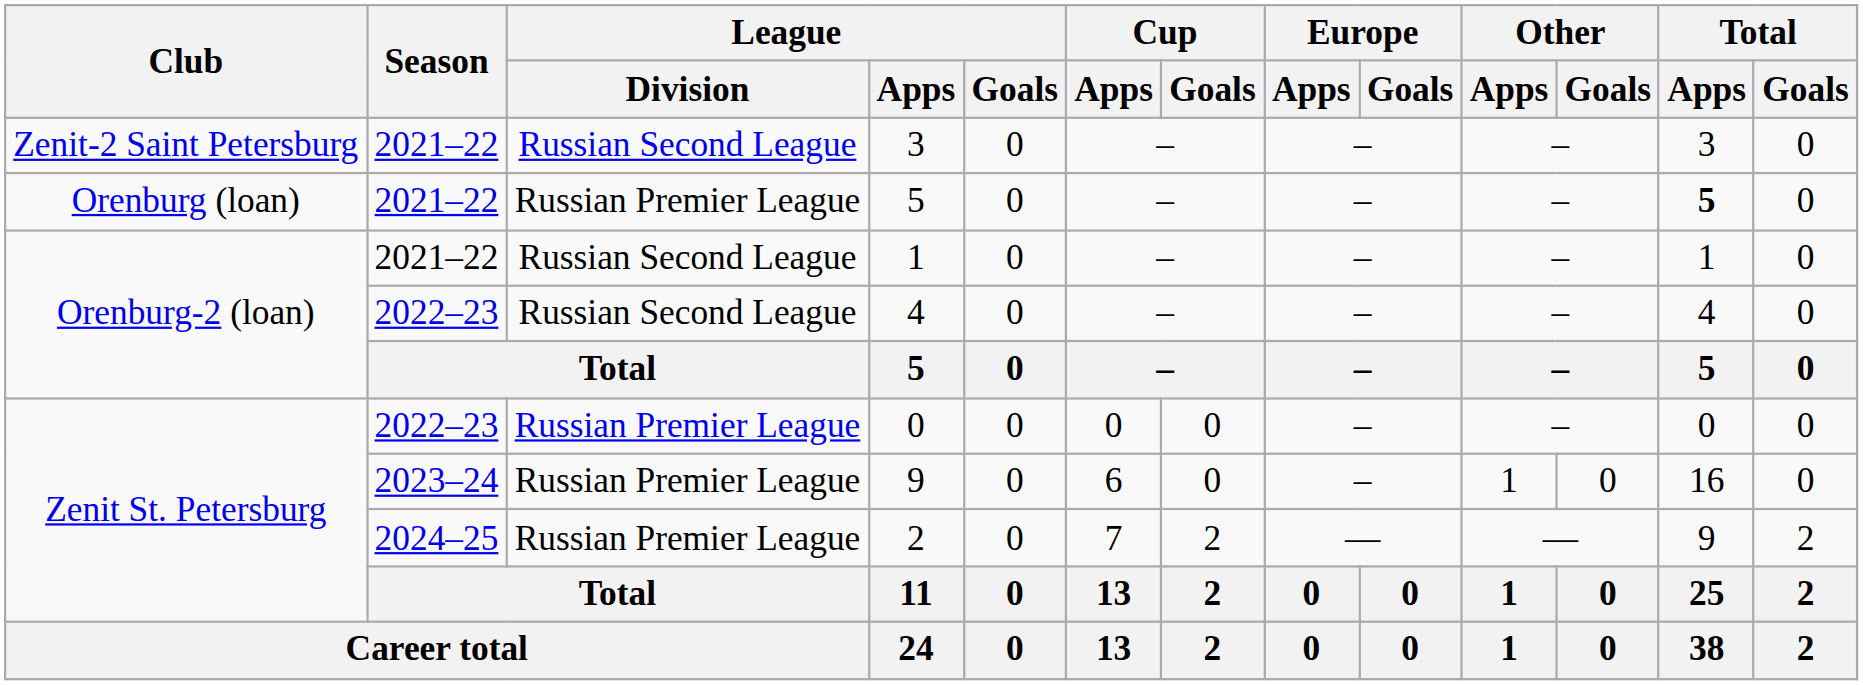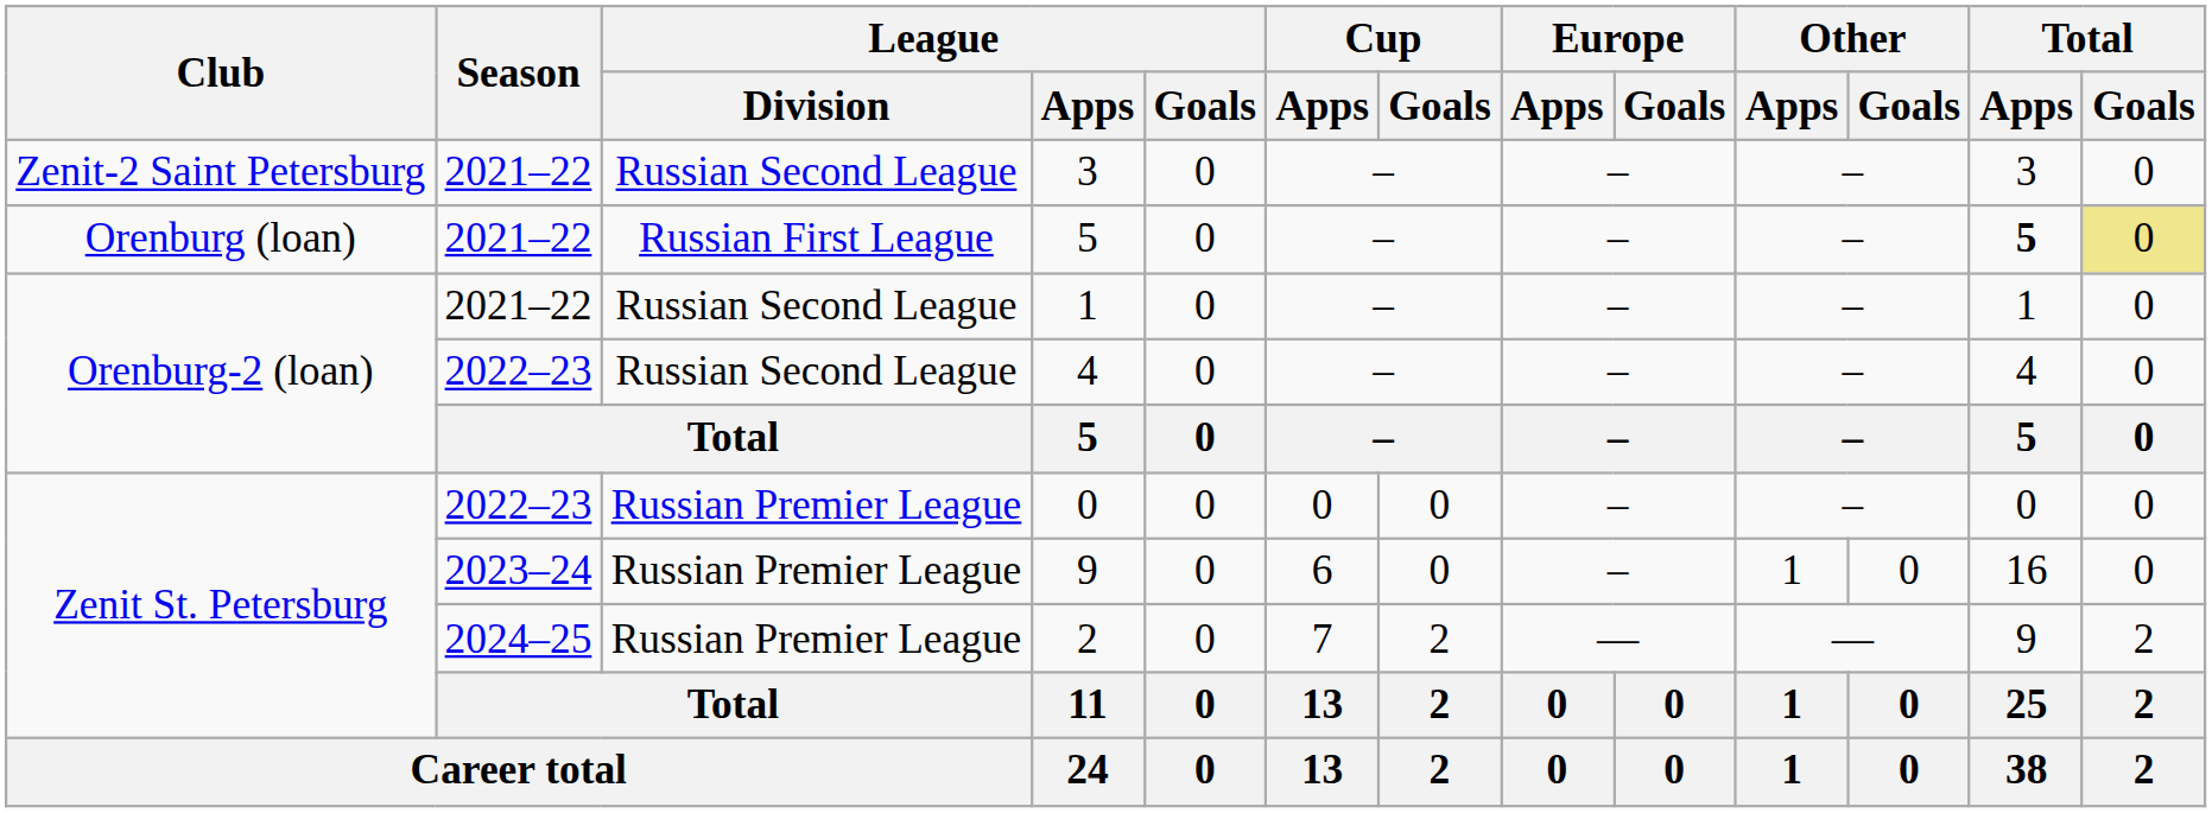Orenburg (loan) / 5 | League / Division: Russian Premier League -> Russian First League
Orenburg (loan) / 5 | Total / Goals: no background -> khaki background
